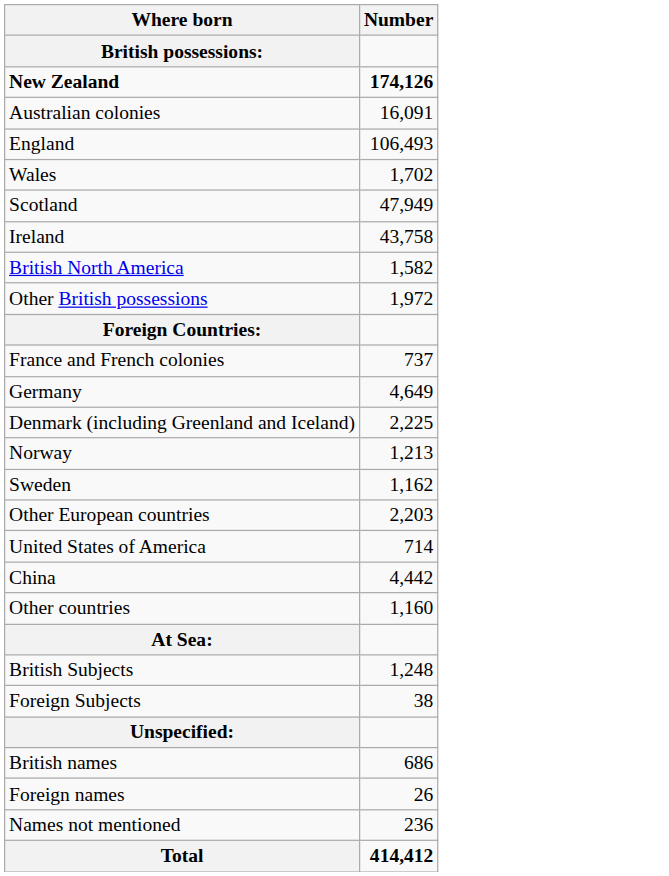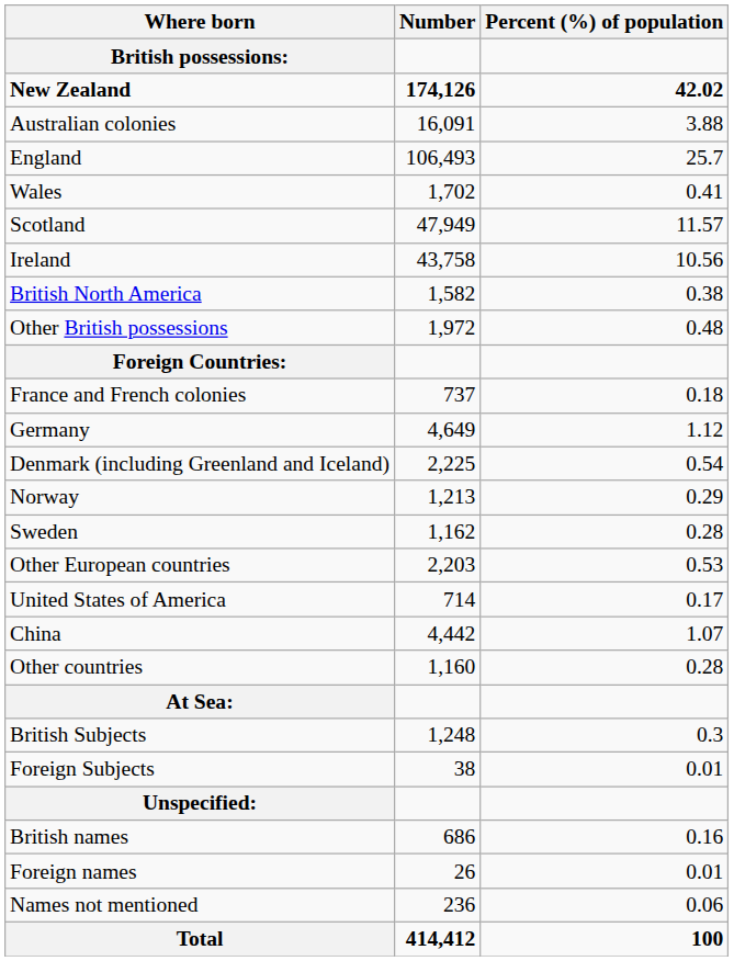+ column: Percent (%) of population | 42.02 | 3.88 | 25.7 | 0.41 | 11.57 | 10.56 | 0.38 | 0.48 | 0.18 | 1.12 | 0.54 | 0.29 | 0.28 | 0.53 | 0.17 | 1.07 | 0.28 | 0.3 | 0.01 | 0.16 | 0.01 | 0.06 | 100
